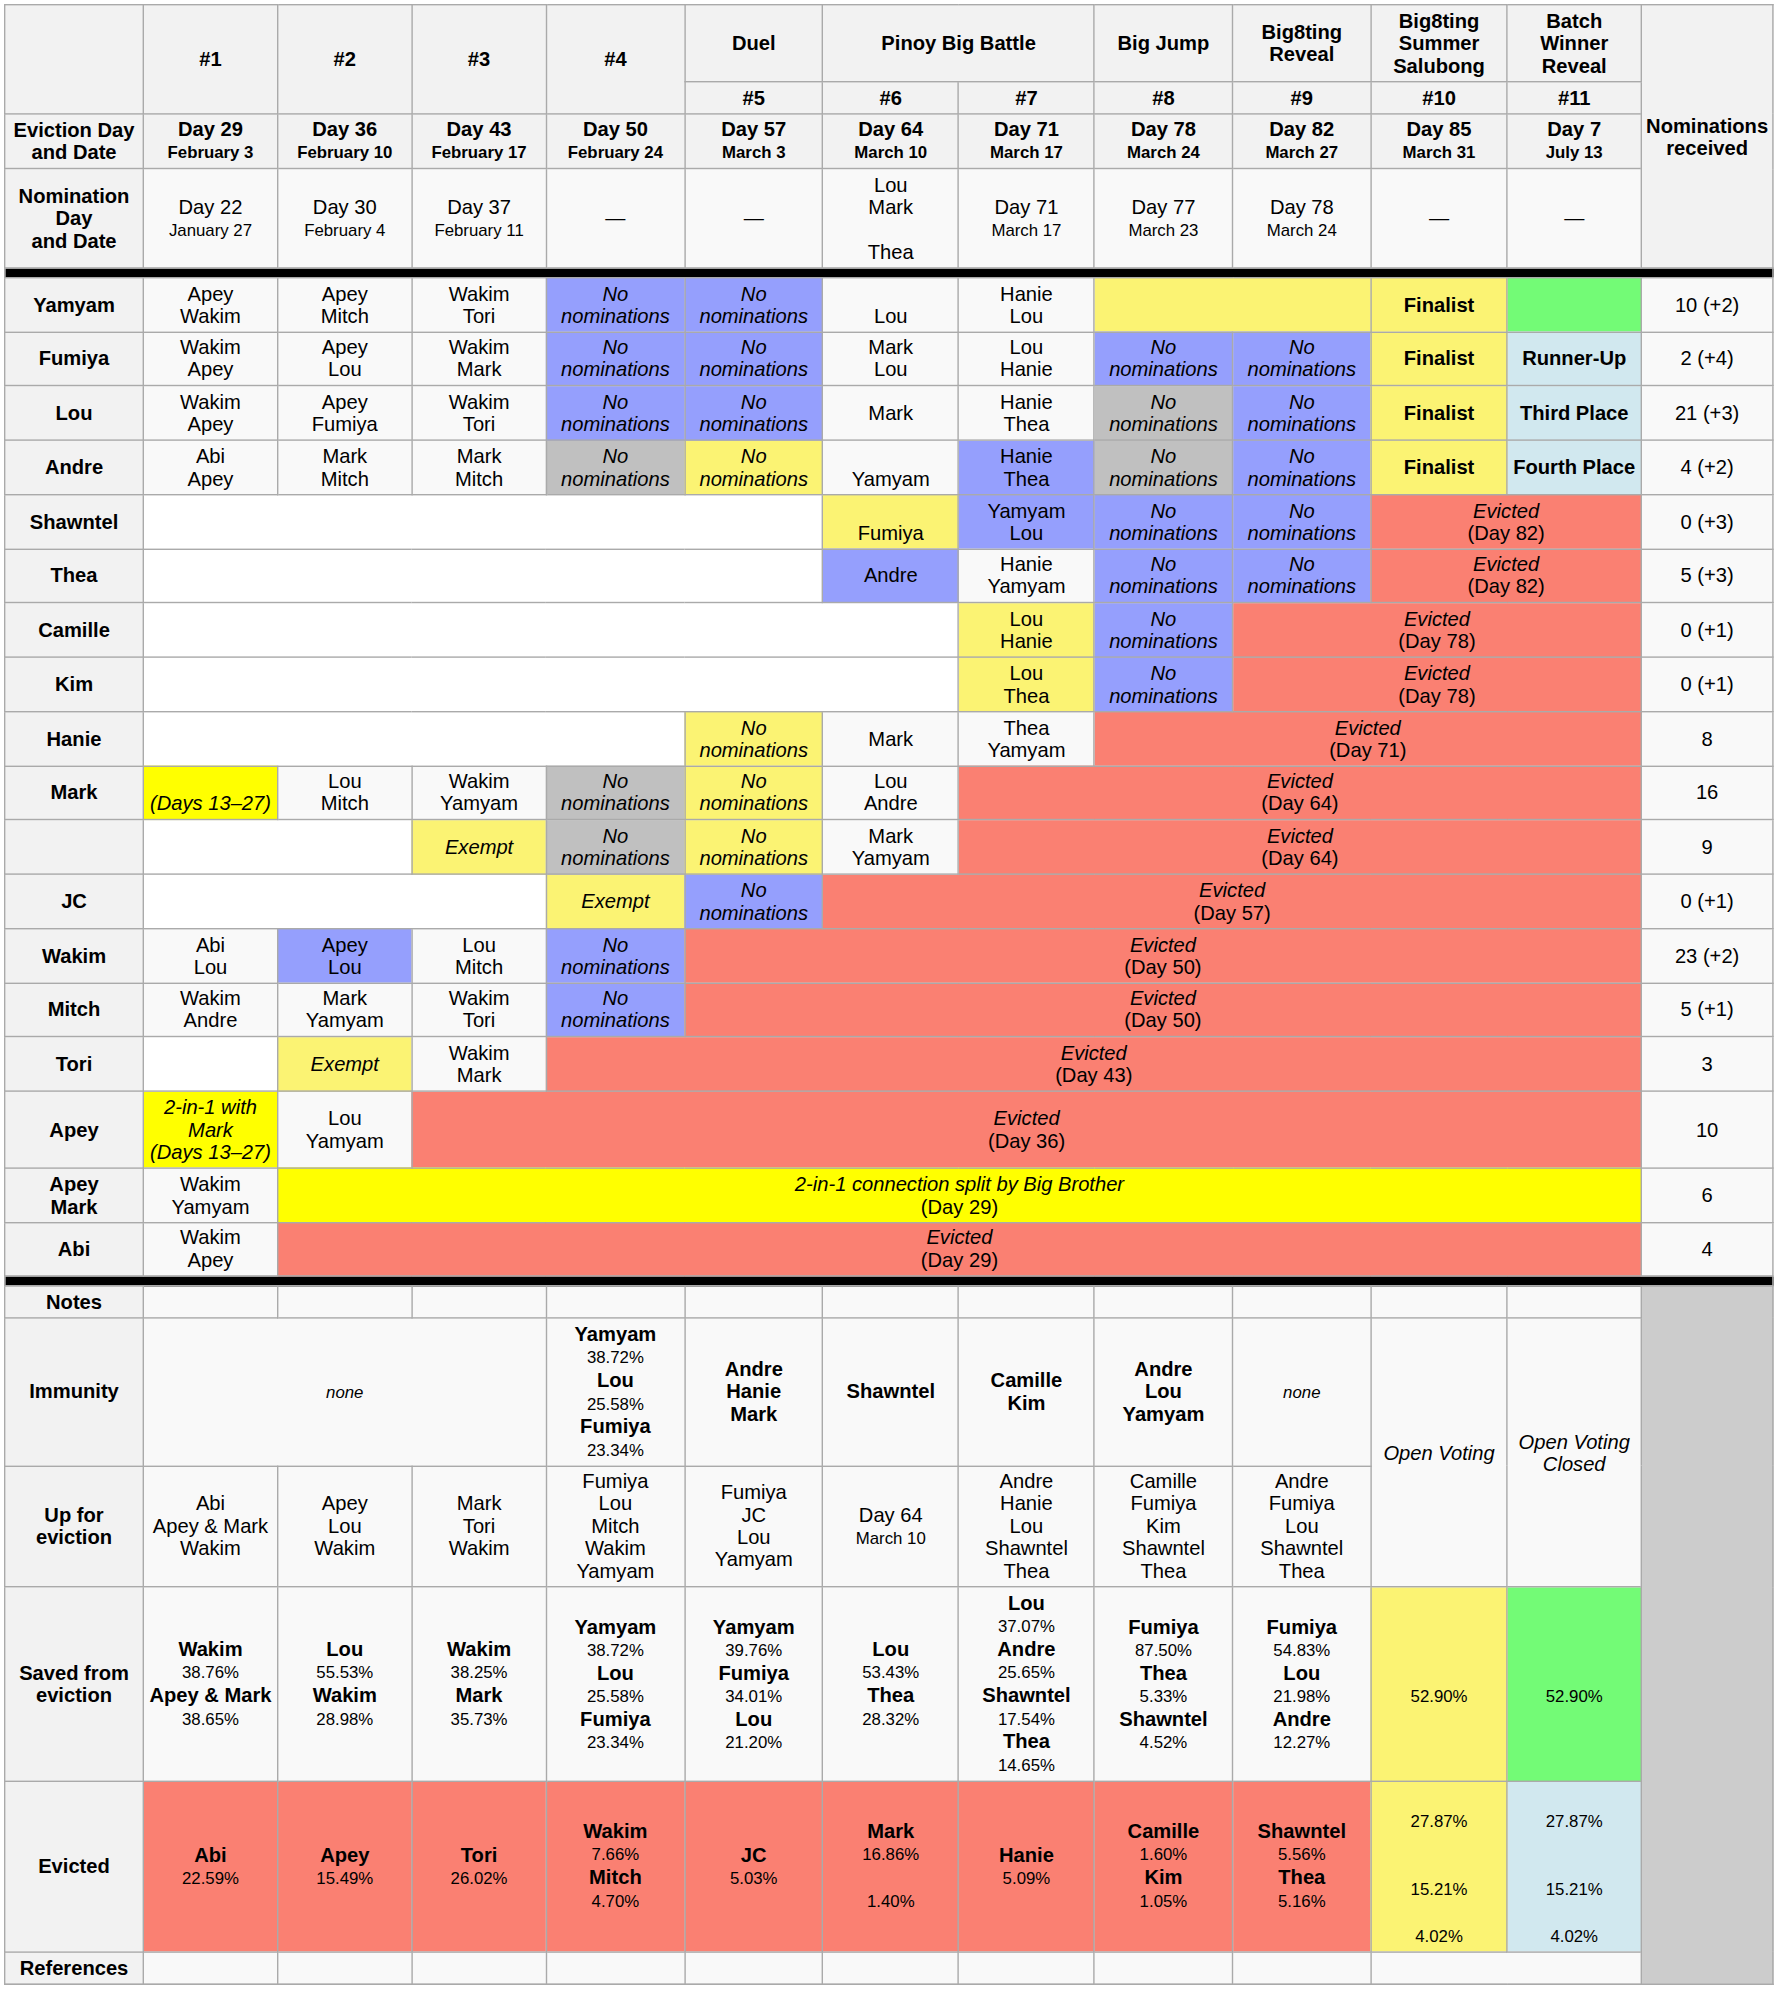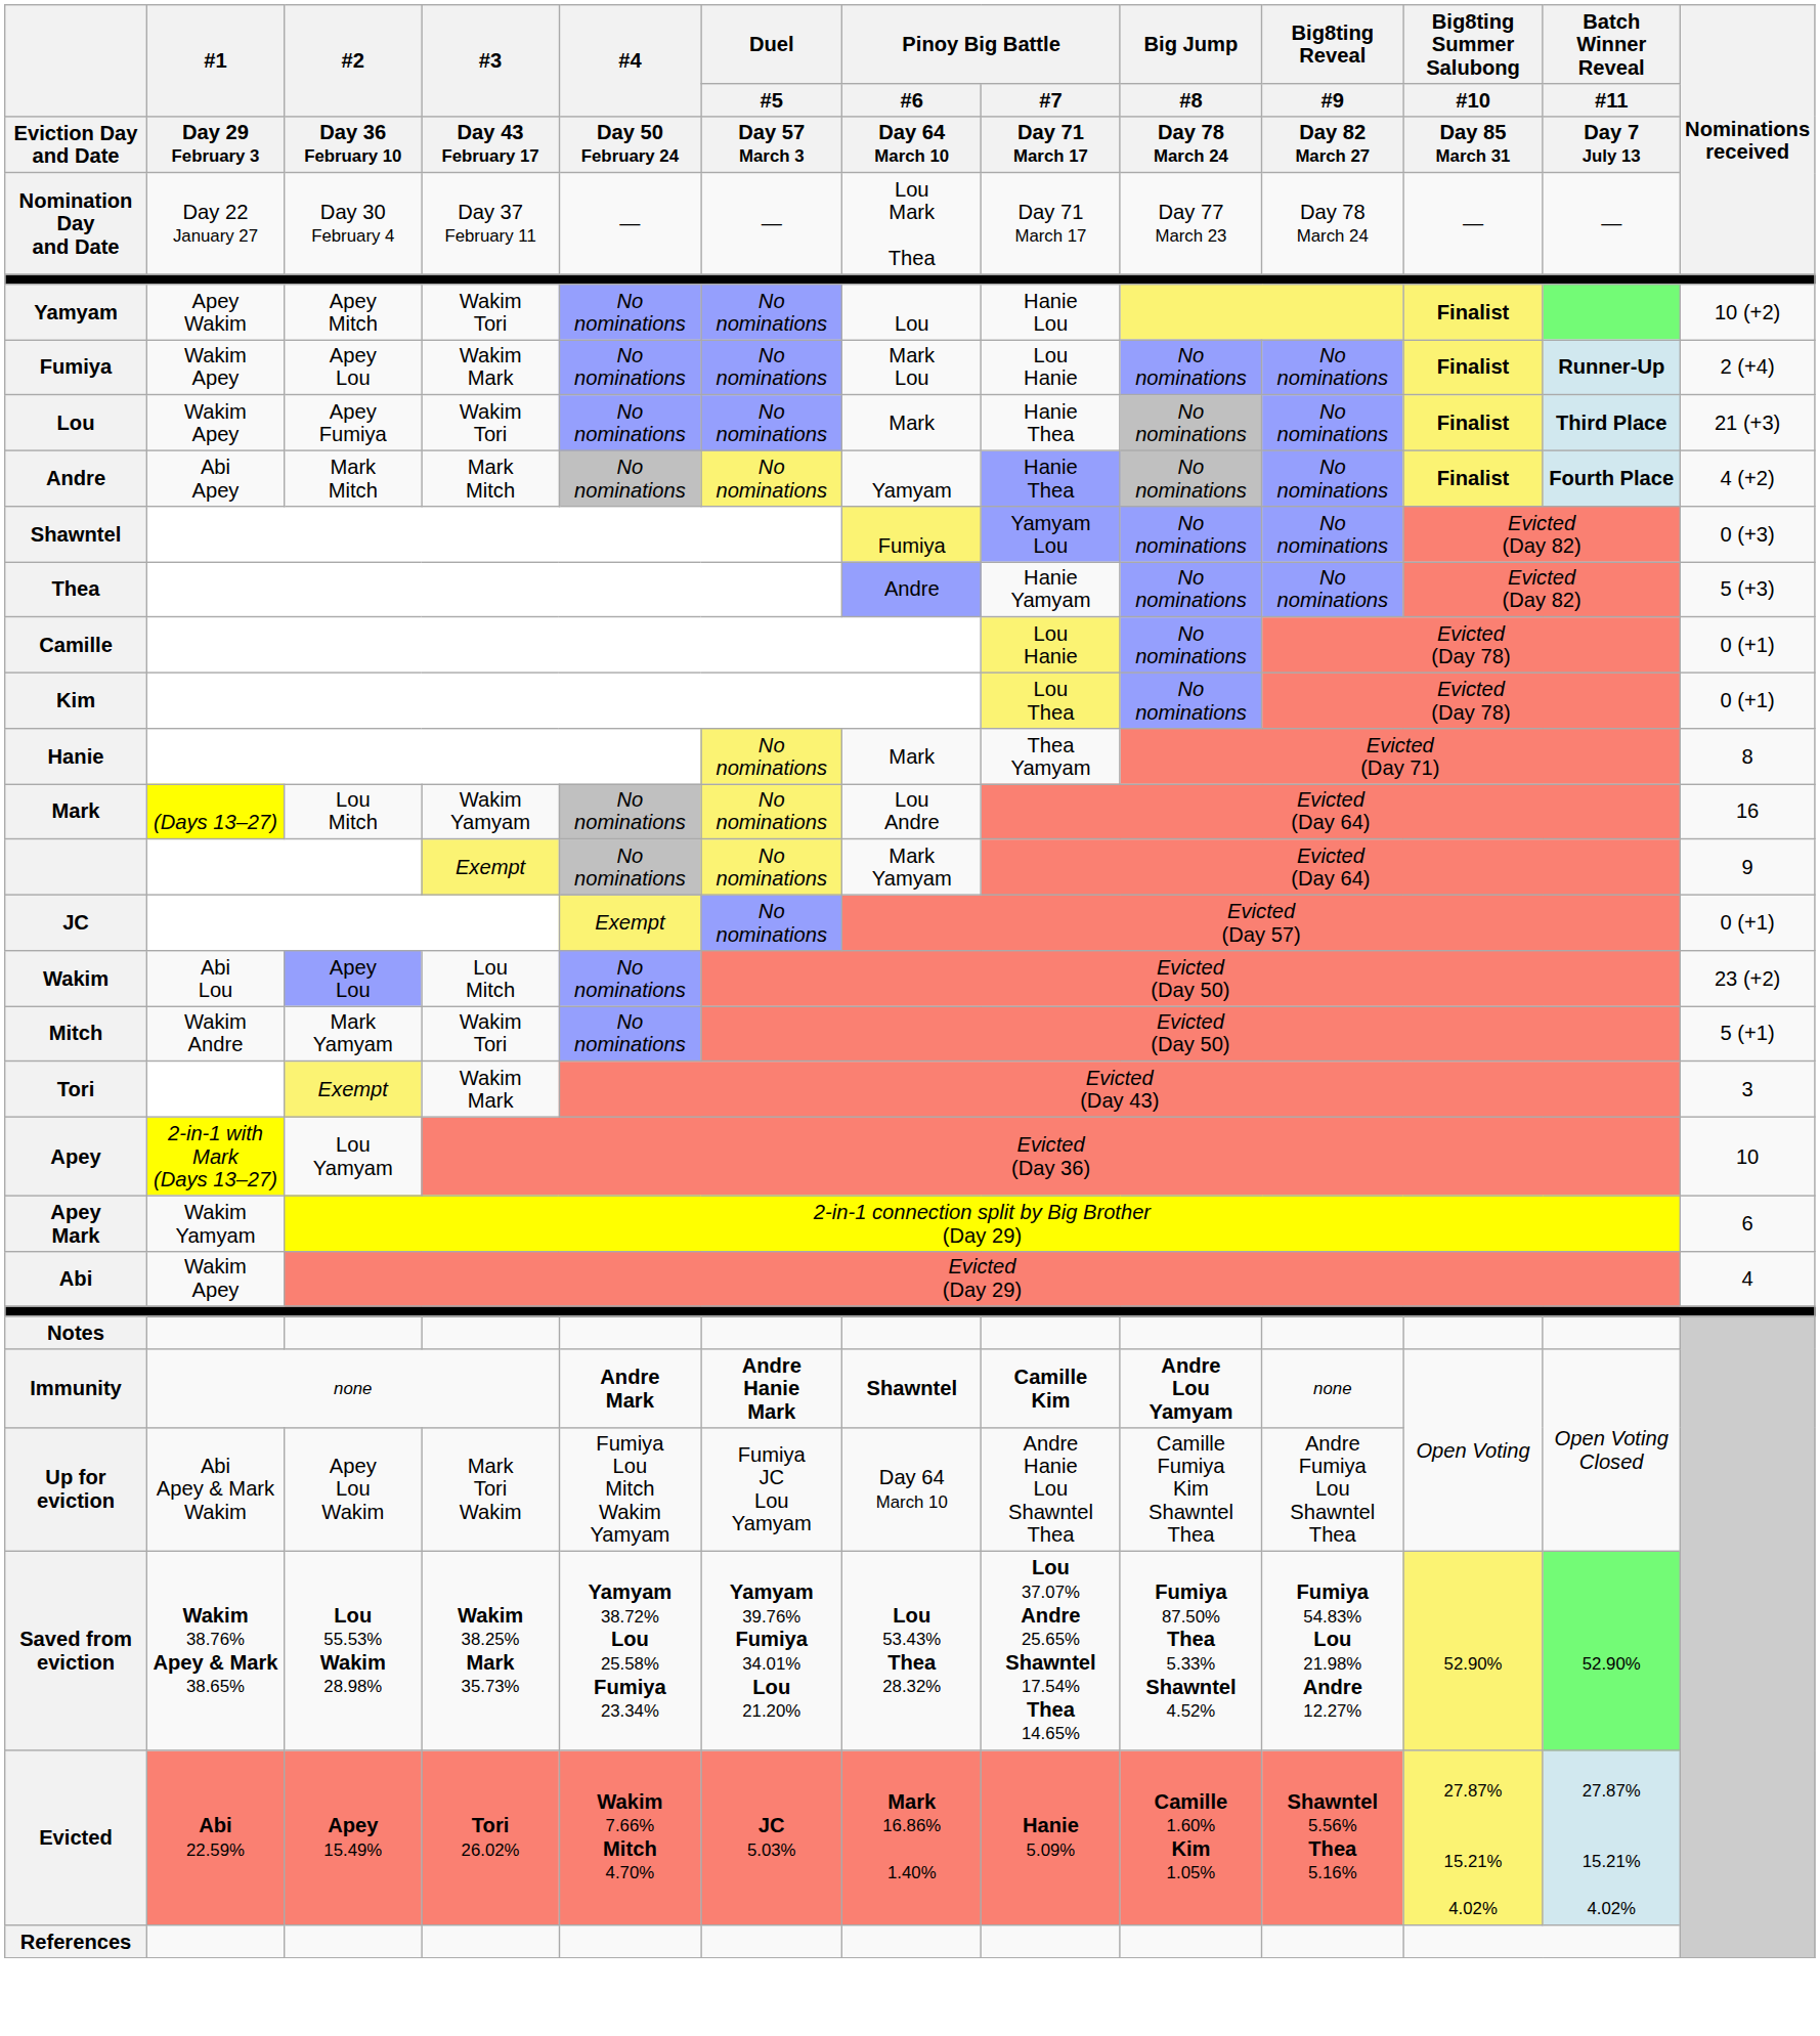Immunity | #4 / Day 50 February 24: Yamyam 38.72% Lou 25.58% Fumiya 23.34% -> Andre Mark
